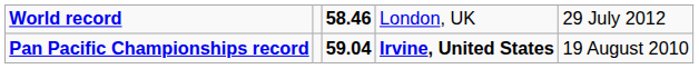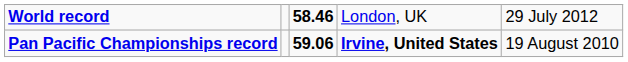Pan Pacific Championships record | column 3: 59.04 -> 59.06
